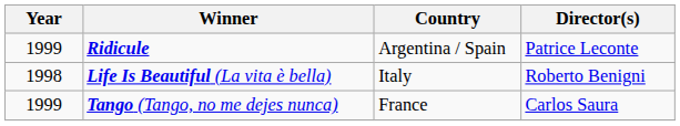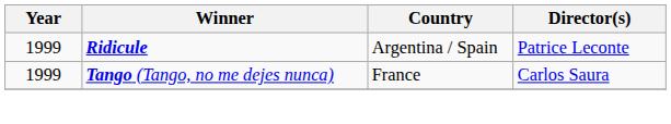- row: 1998 | Life Is Beautiful (La vita è bella) | Italy | Roberto Benigni
